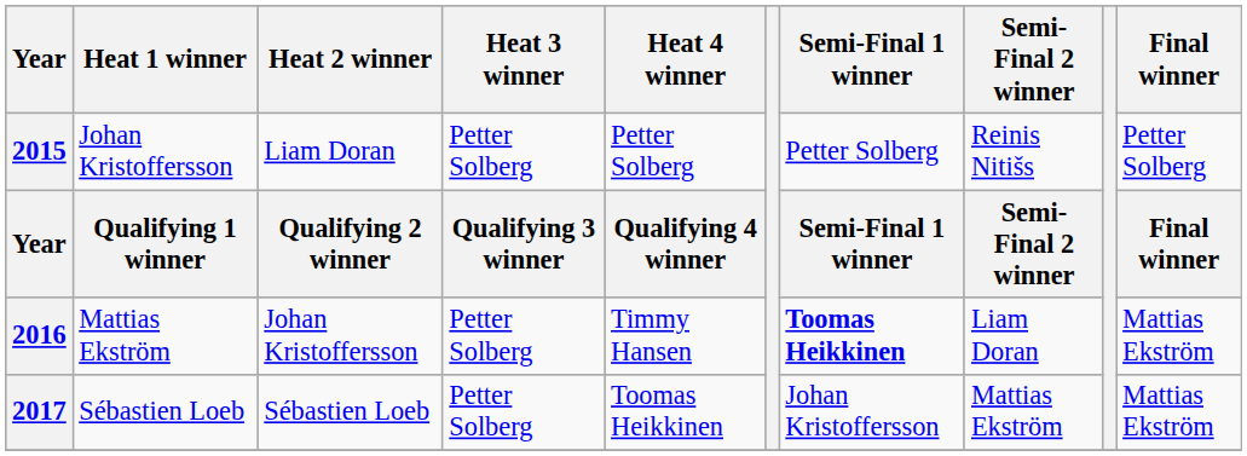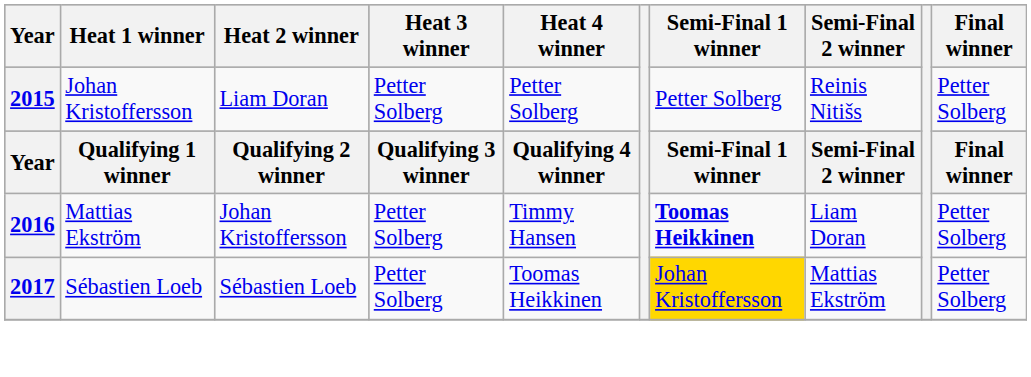2016 | Final winner: Mattias Ekström -> Petter Solberg
2017 | Semi-Final 1 winner: no background -> gold background
2017 | Final winner: Mattias Ekström -> Petter Solberg
